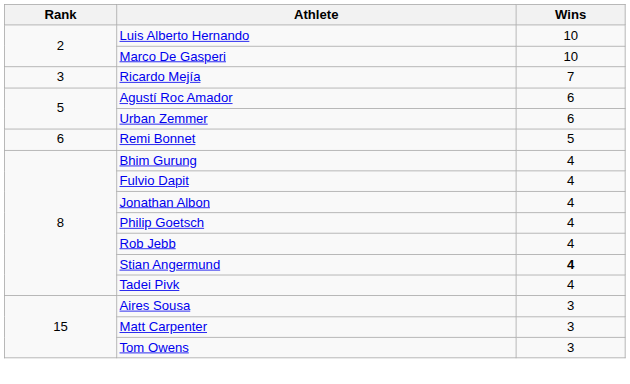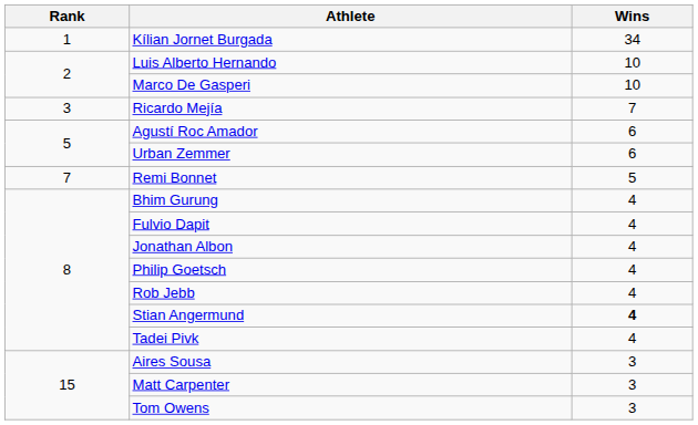+ row: 1 | Kílian Jornet Burgada | 34
Remi Bonnet | Rank: 6 -> 7
